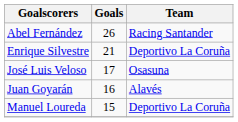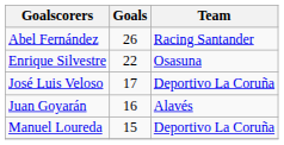Enrique Silvestre | Goals: 21 -> 22
Enrique Silvestre | Team: Deportivo La Coruña -> Osasuna
José Luis Veloso | Team: Osasuna -> Deportivo La Coruña
